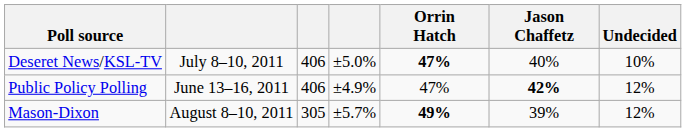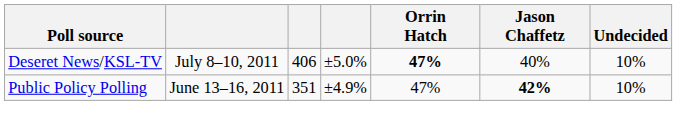Public Policy Polling | column 3: 406 -> 351
Public Policy Polling | Undecided: 12% -> 10%
- row: Mason-Dixon | August 8–10, 2011 | 305 | ±5.7% | 49% | 39% | 12%
